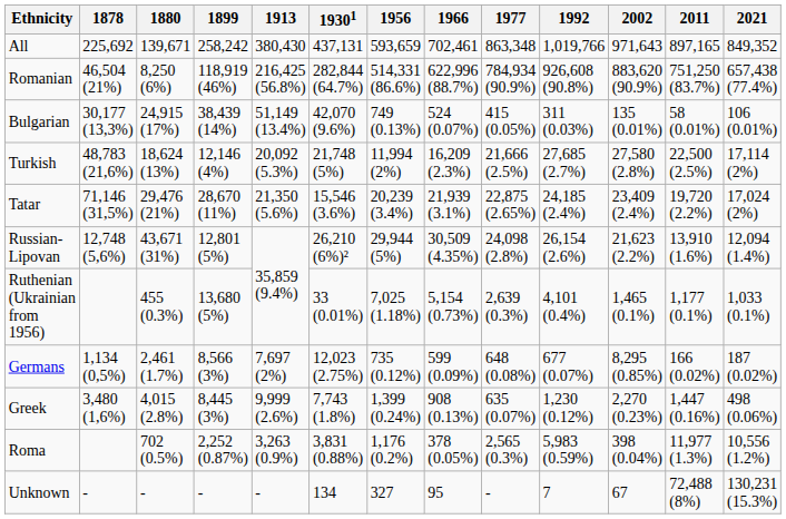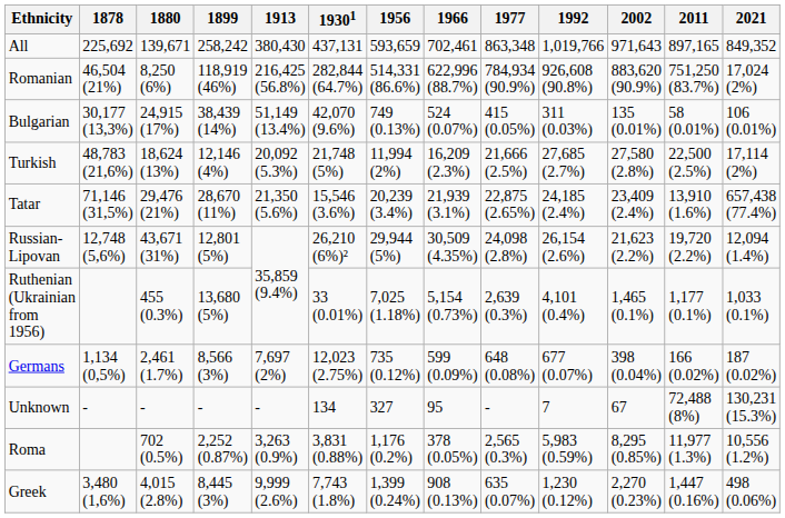Romanian | 2021: 657,438 (77.4%) -> 17,024 (2%)
Tatar | 2011: 19,720 (2.2%) -> 13,910 (1.6%)
Tatar | 2021: 17,024 (2%) -> 657,438 (77.4%)
Russian-Lipovan | 2011: 13,910 (1.6%) -> 19,720 (2.2%)
Germans | 2002: 8,295 (0.85%) -> 398 (0.04%)
rows swapped: Greek <-> Unknown
Roma | 2002: 398 (0.04%) -> 8,295 (0.85%)
